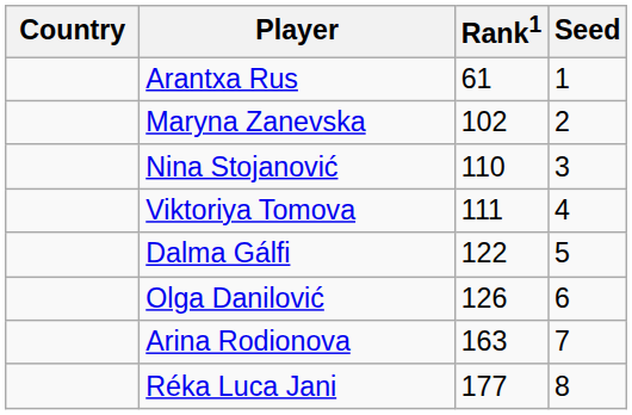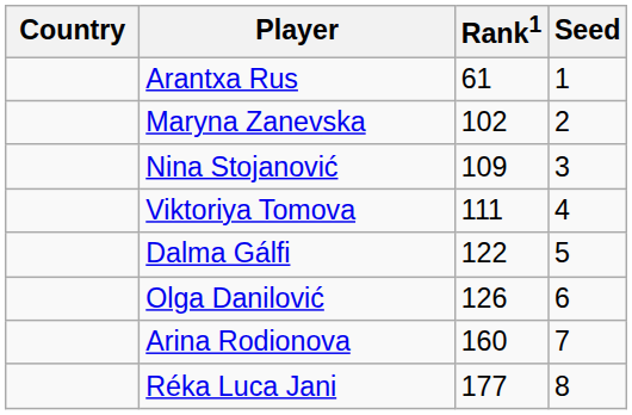Nina Stojanović | Rank1: 110 -> 109
Arina Rodionova | Rank1: 163 -> 160
